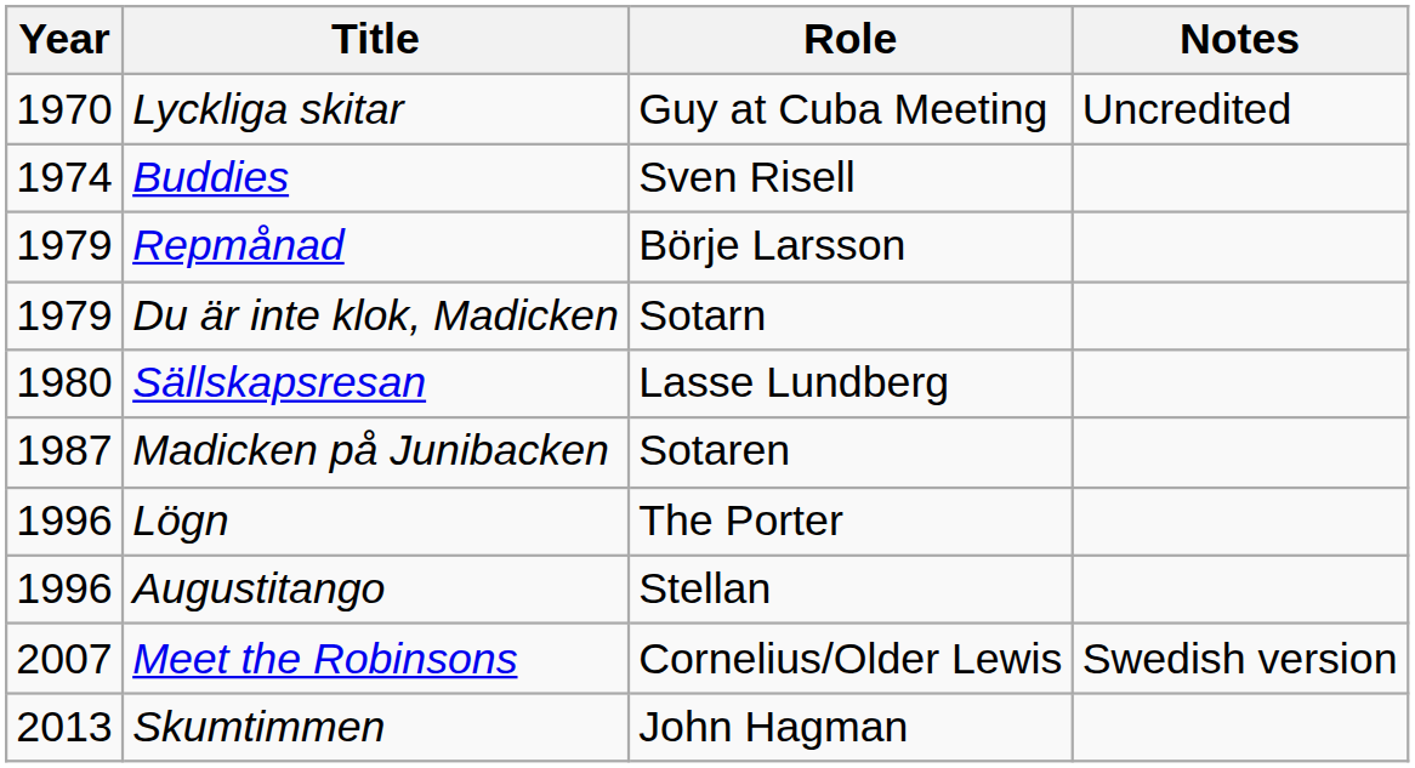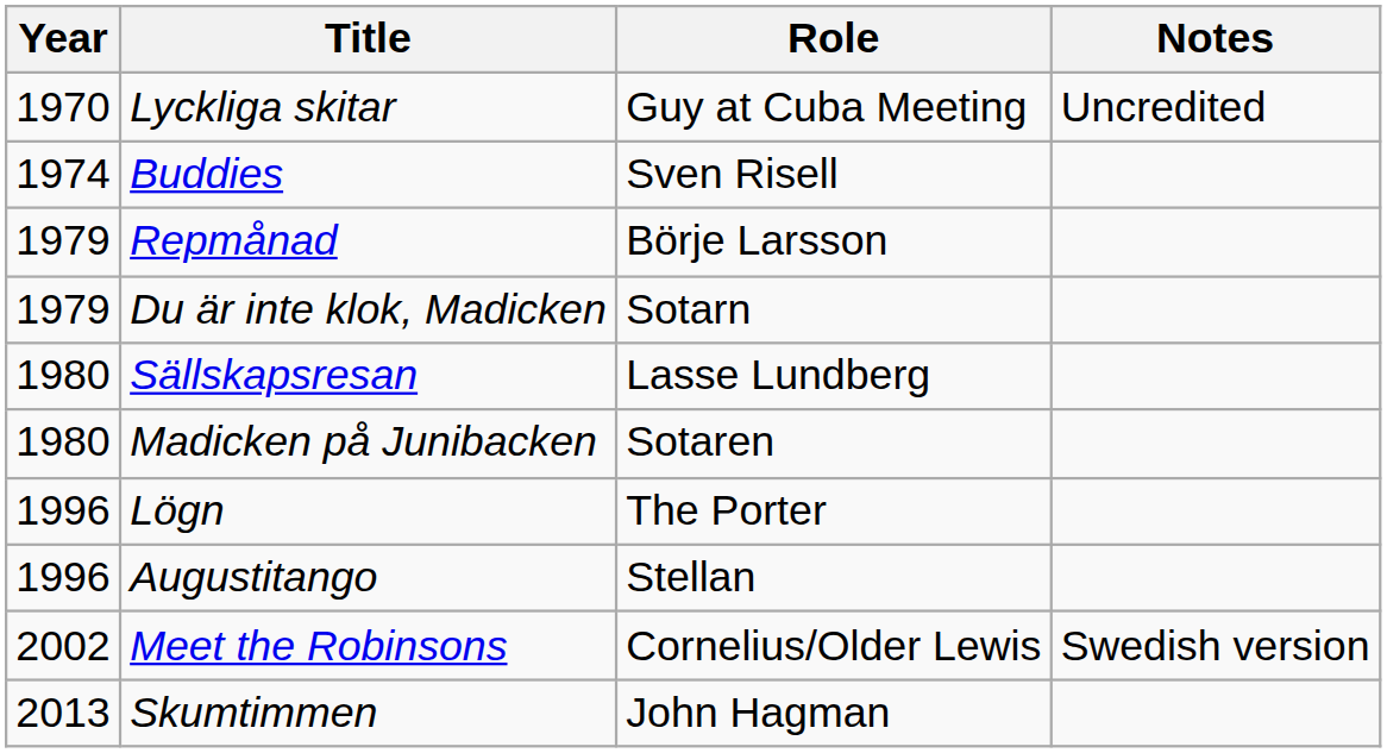Madicken på Junibacken | Year: 1987 -> 1980
Meet the Robinsons | Year: 2007 -> 2002
